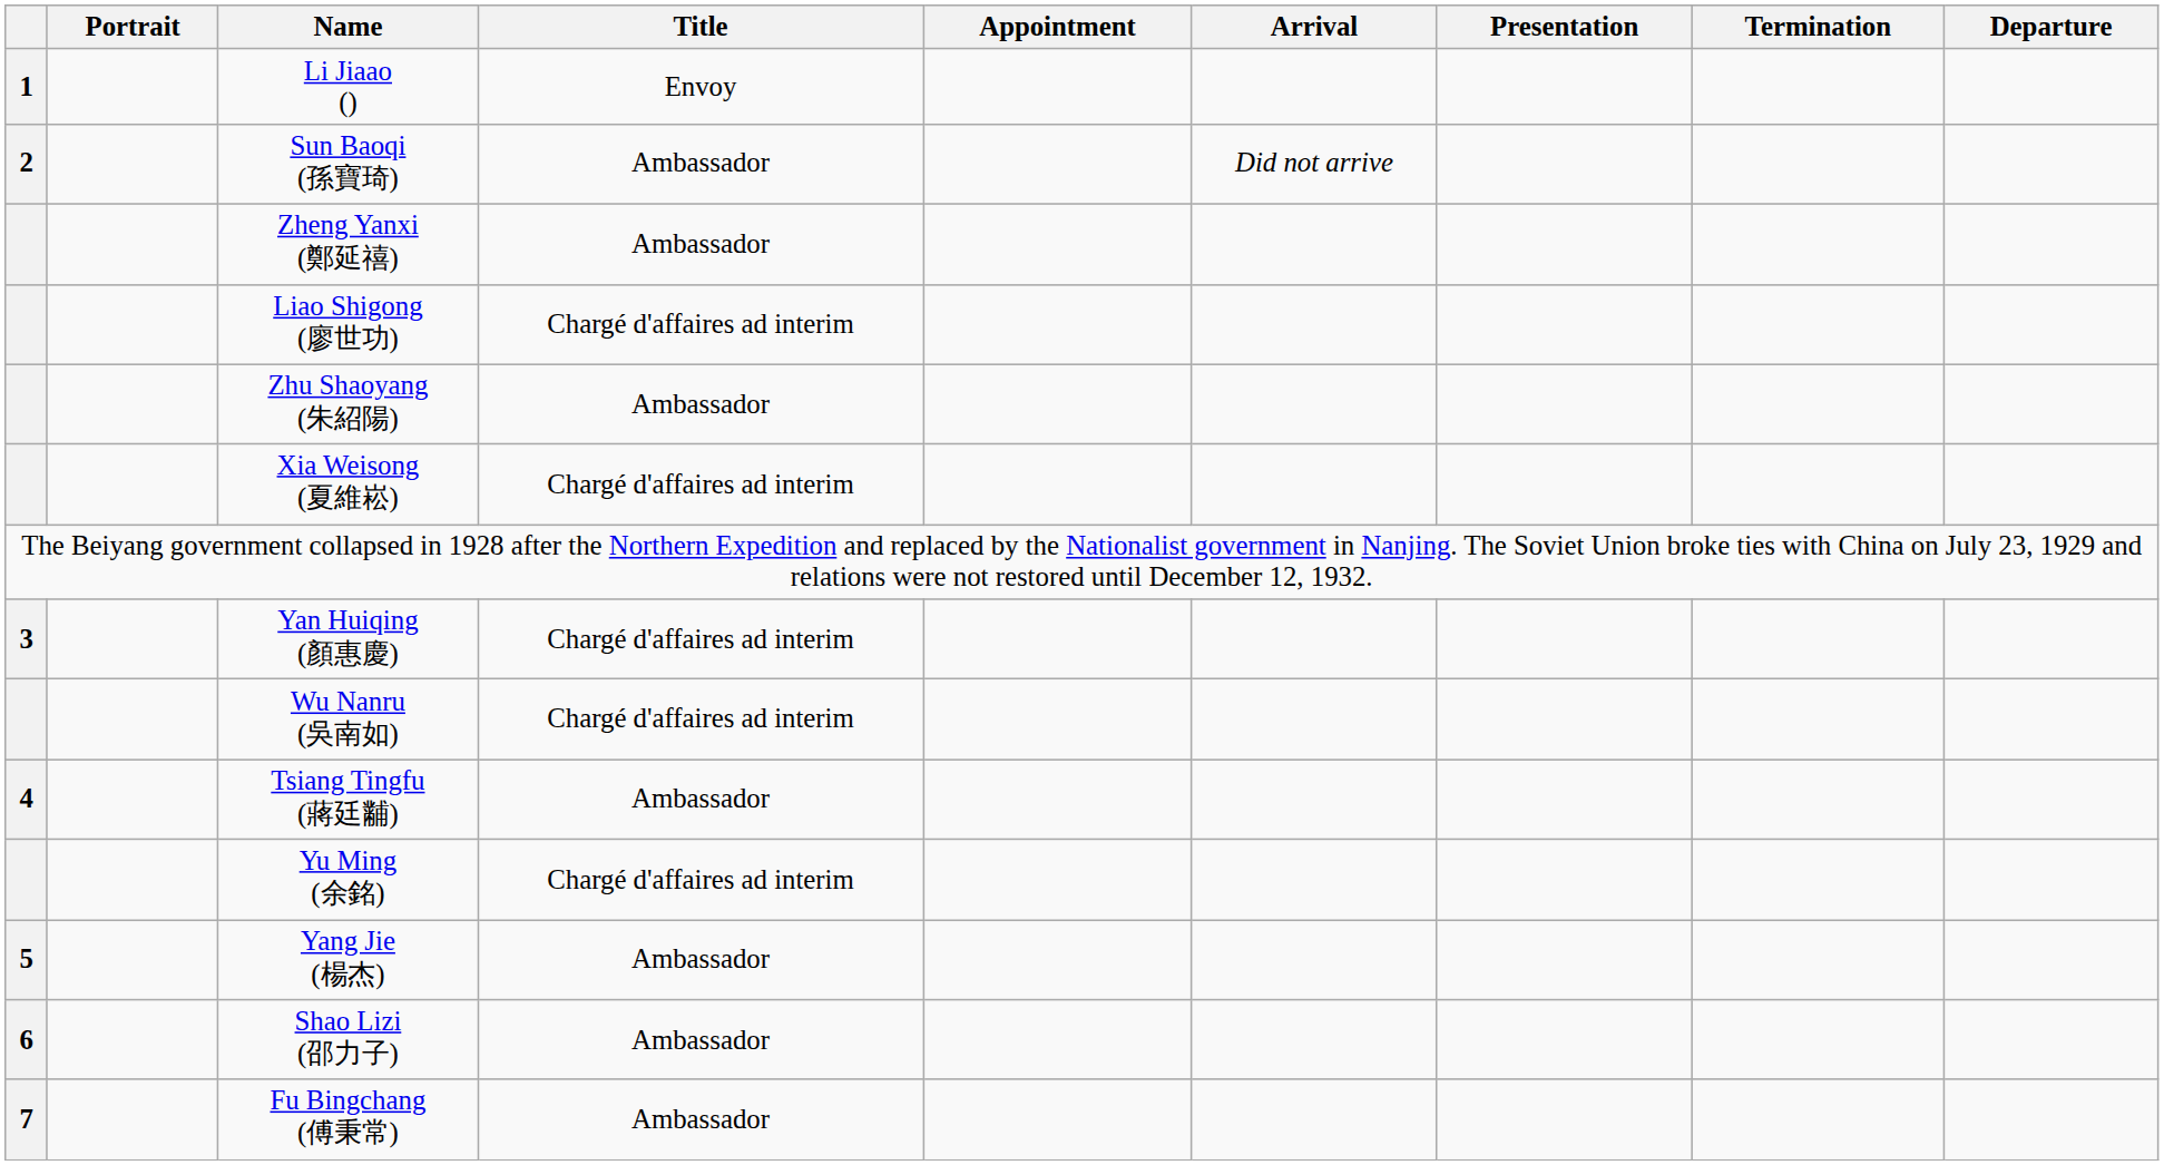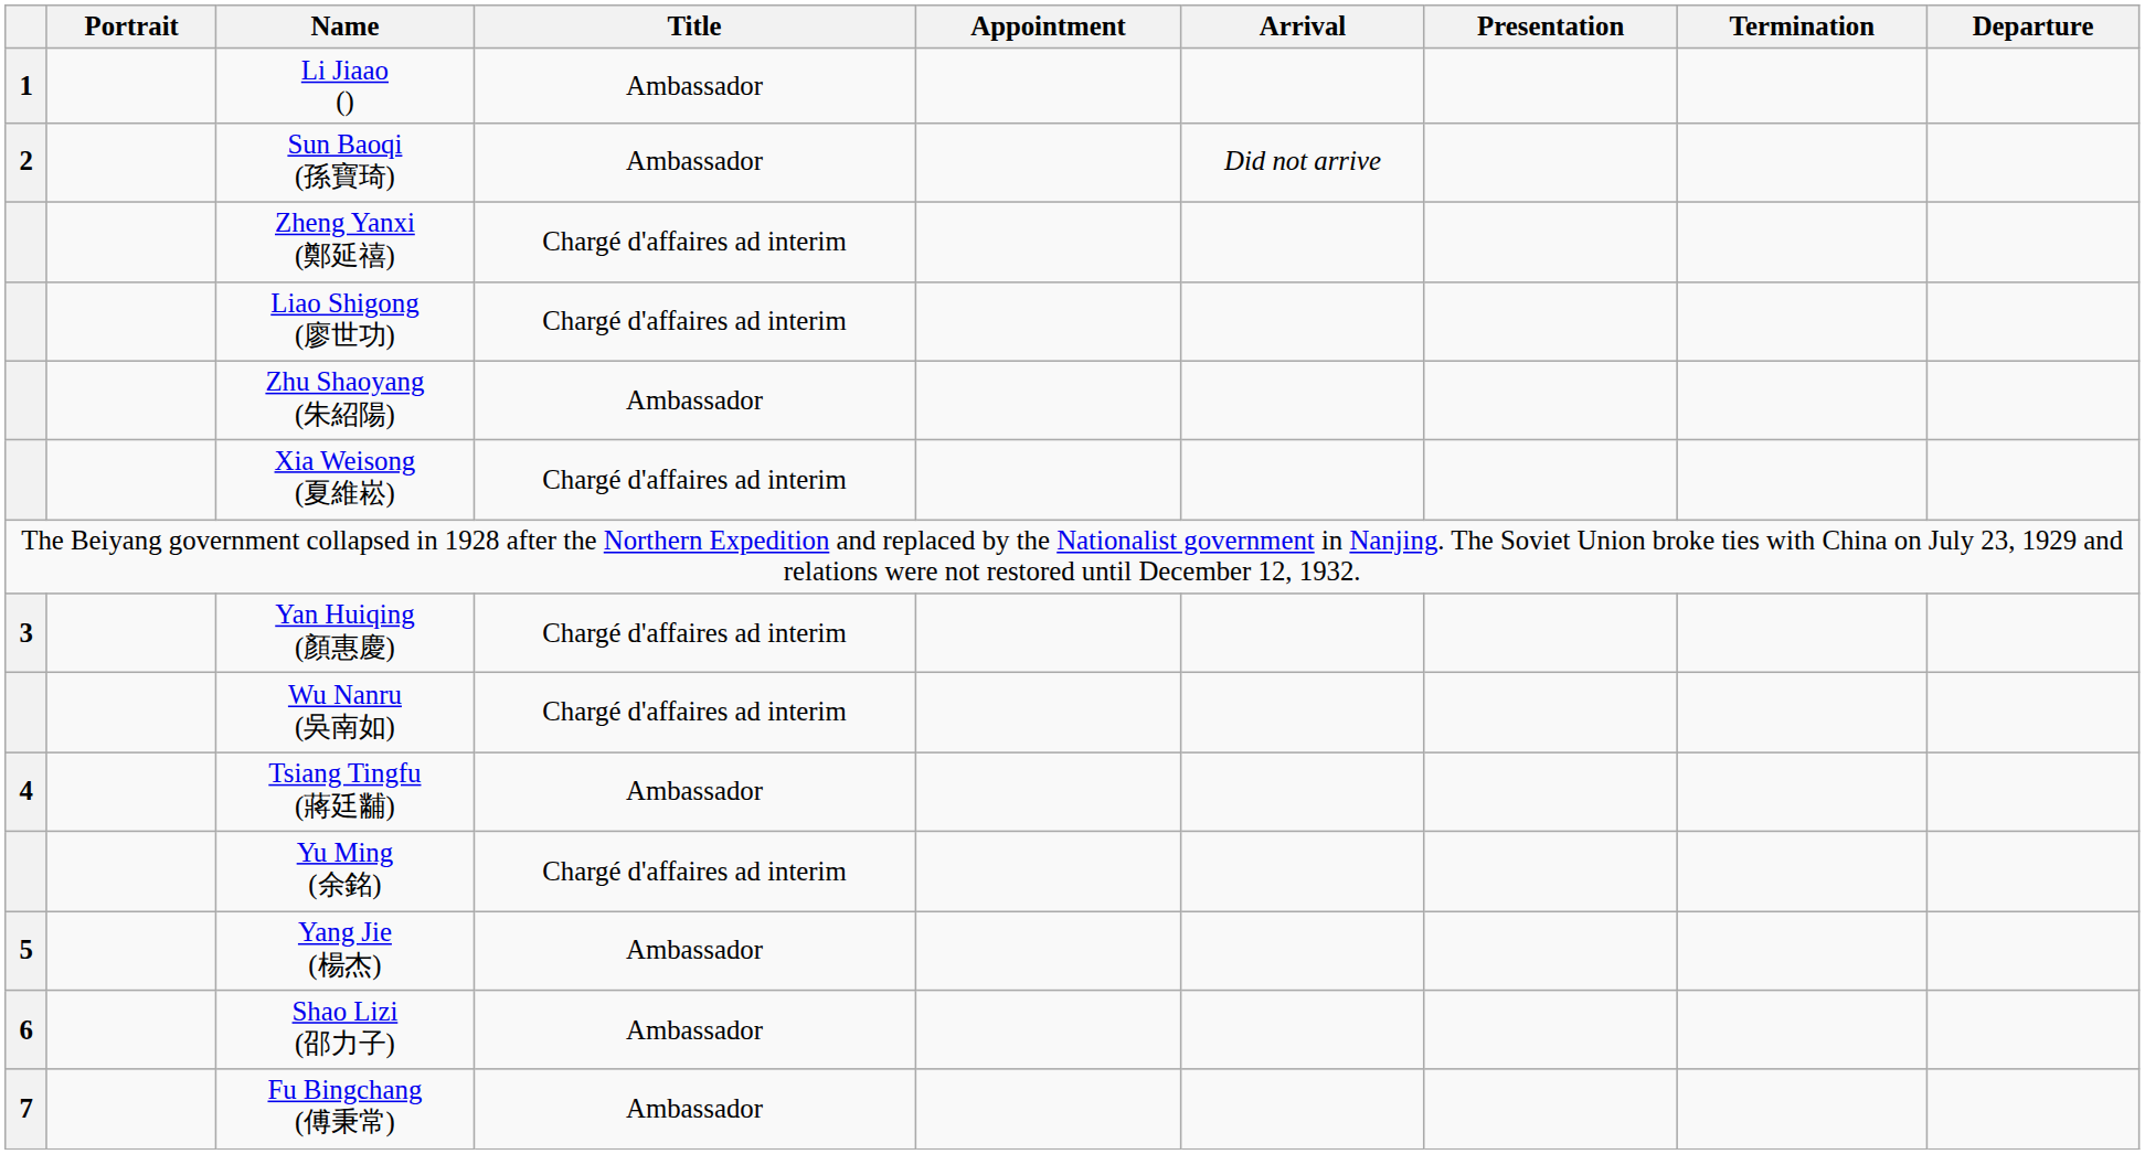Li Jiaao () | Title: Envoy -> Ambassador
Zheng Yanxi (鄭延禧) | Title: Ambassador -> Chargé d'affaires ad interim
